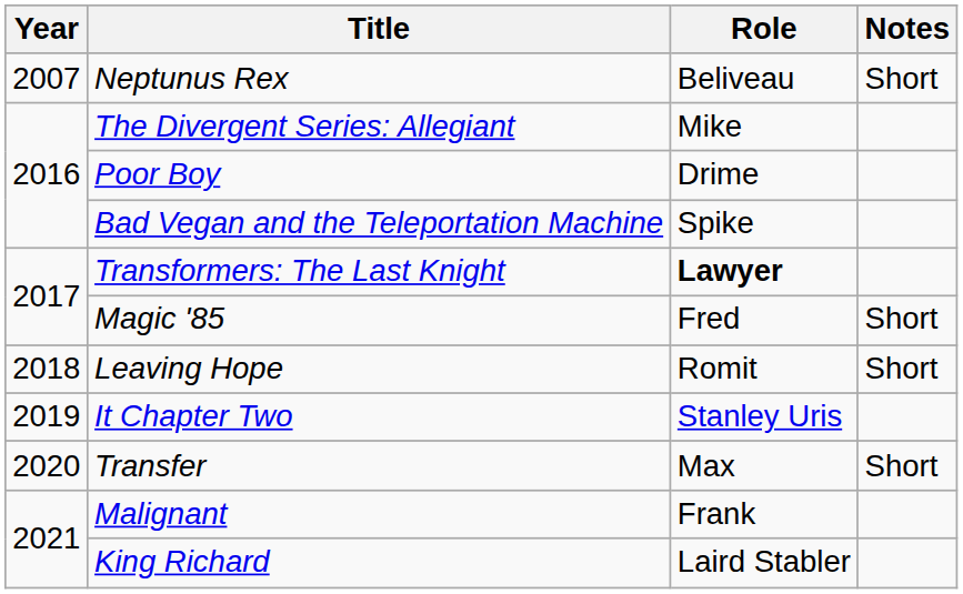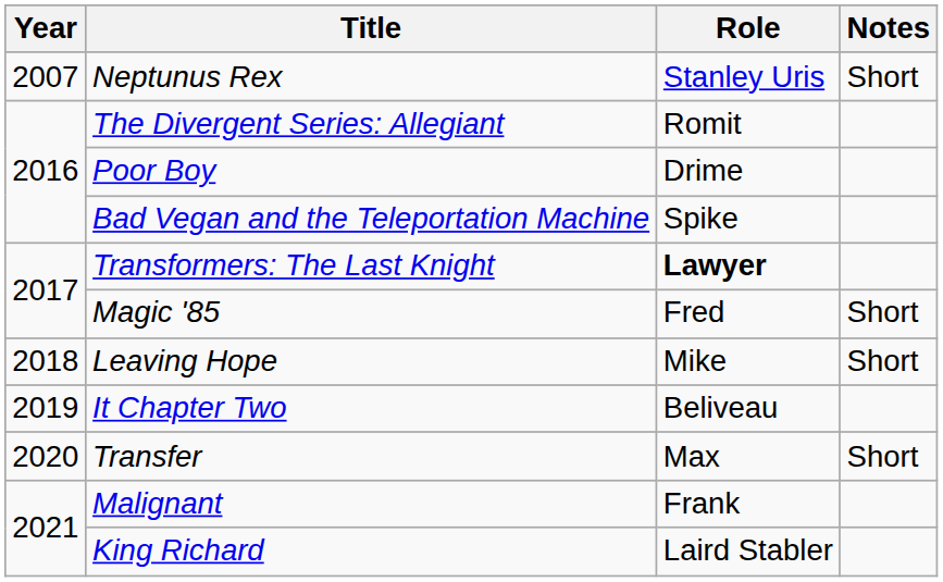Neptunus Rex | Role: Beliveau -> Stanley Uris
The Divergent Series: Allegiant | Role: Mike -> Romit
Leaving Hope | Role: Romit -> Mike
It Chapter Two | Role: Stanley Uris -> Beliveau
